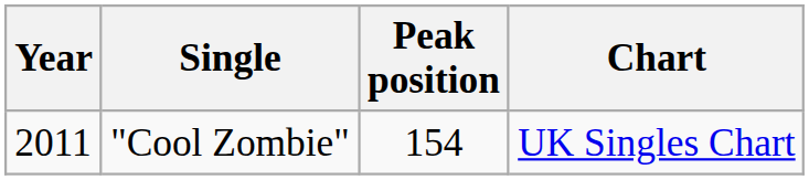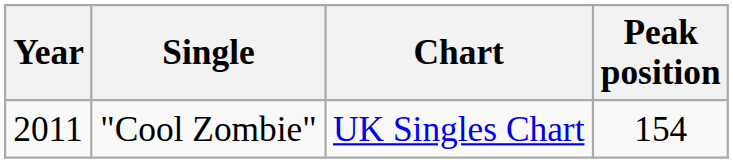columns swapped: Chart <-> Peak position
